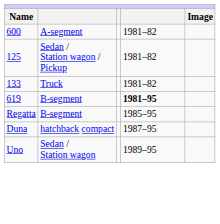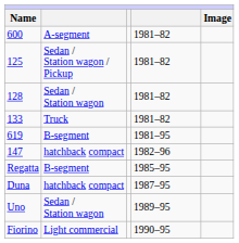+ row: 128 | Sedan / Station wagon | 1981–82
619 | column 4: bold -> normal
+ row: 147 | hatchback compact | 1982–96
+ row: Fiorino | Light commercial | 1990–95
